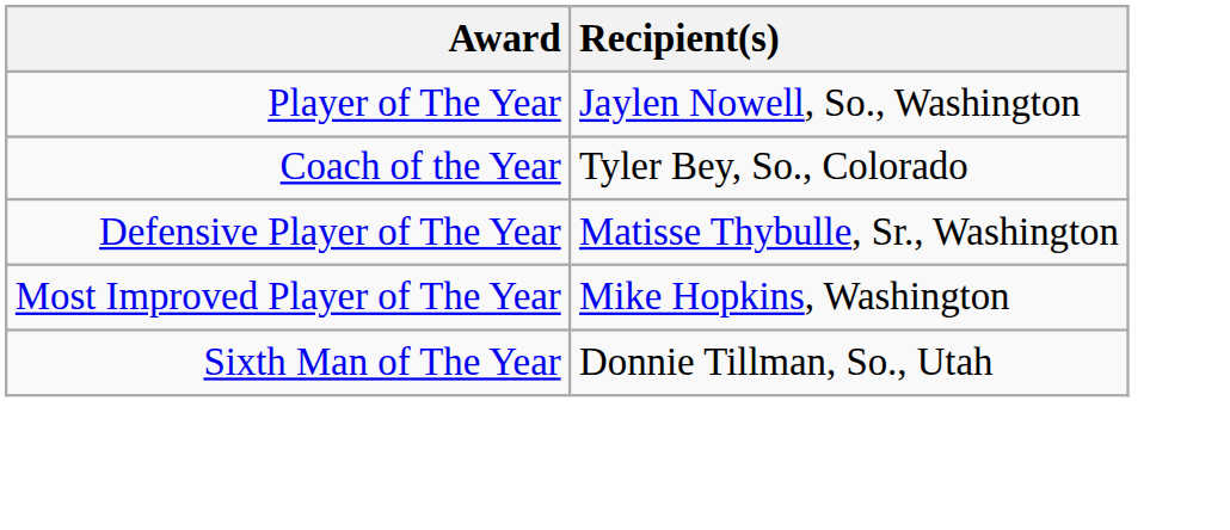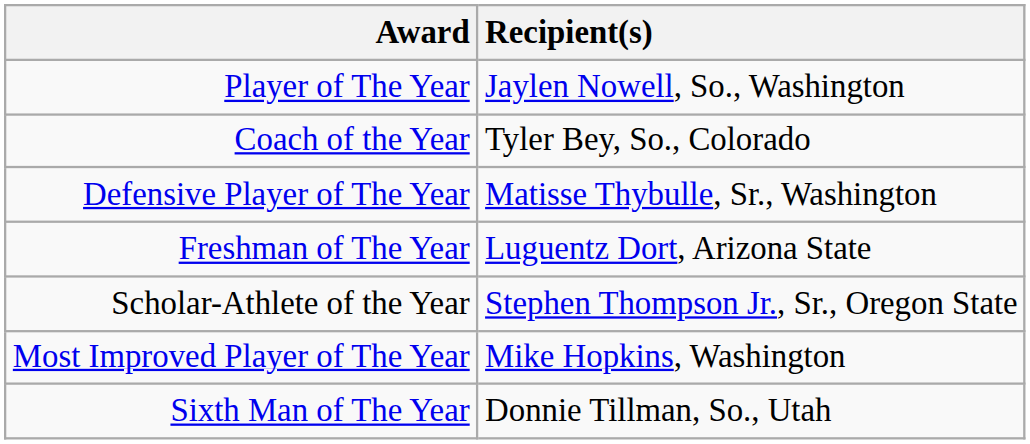+ row: Freshman of The Year | Luguentz Dort, Arizona State
+ row: Scholar-Athlete of the Year | Stephen Thompson Jr., Sr., Oregon State
